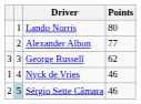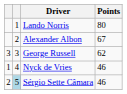Alexander Albon | Points: 77 -> 67
